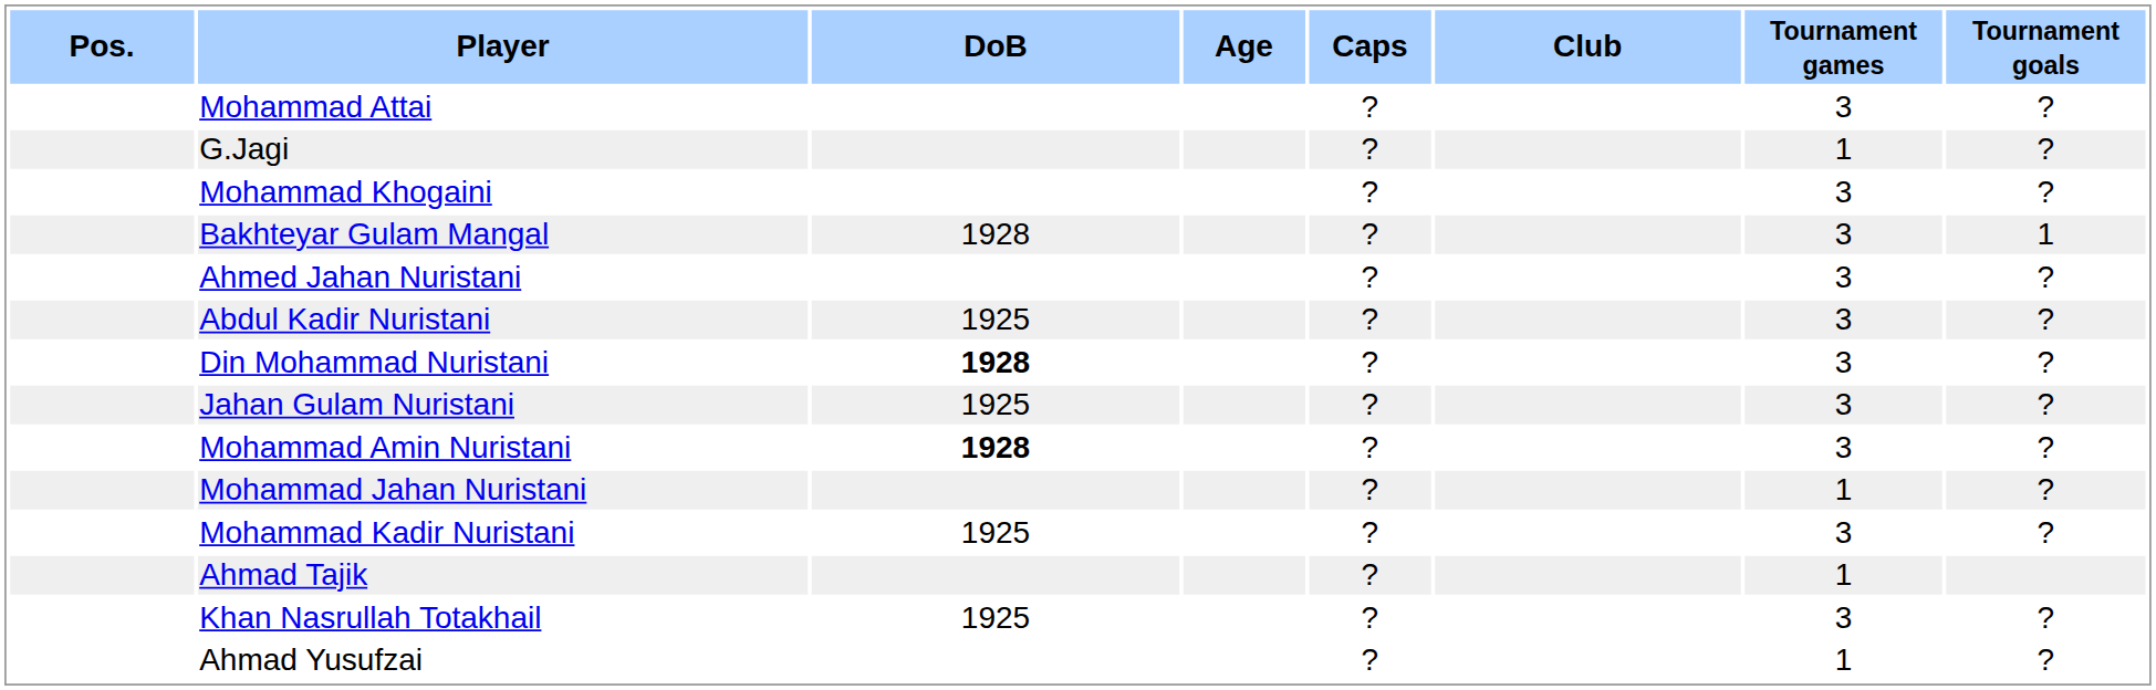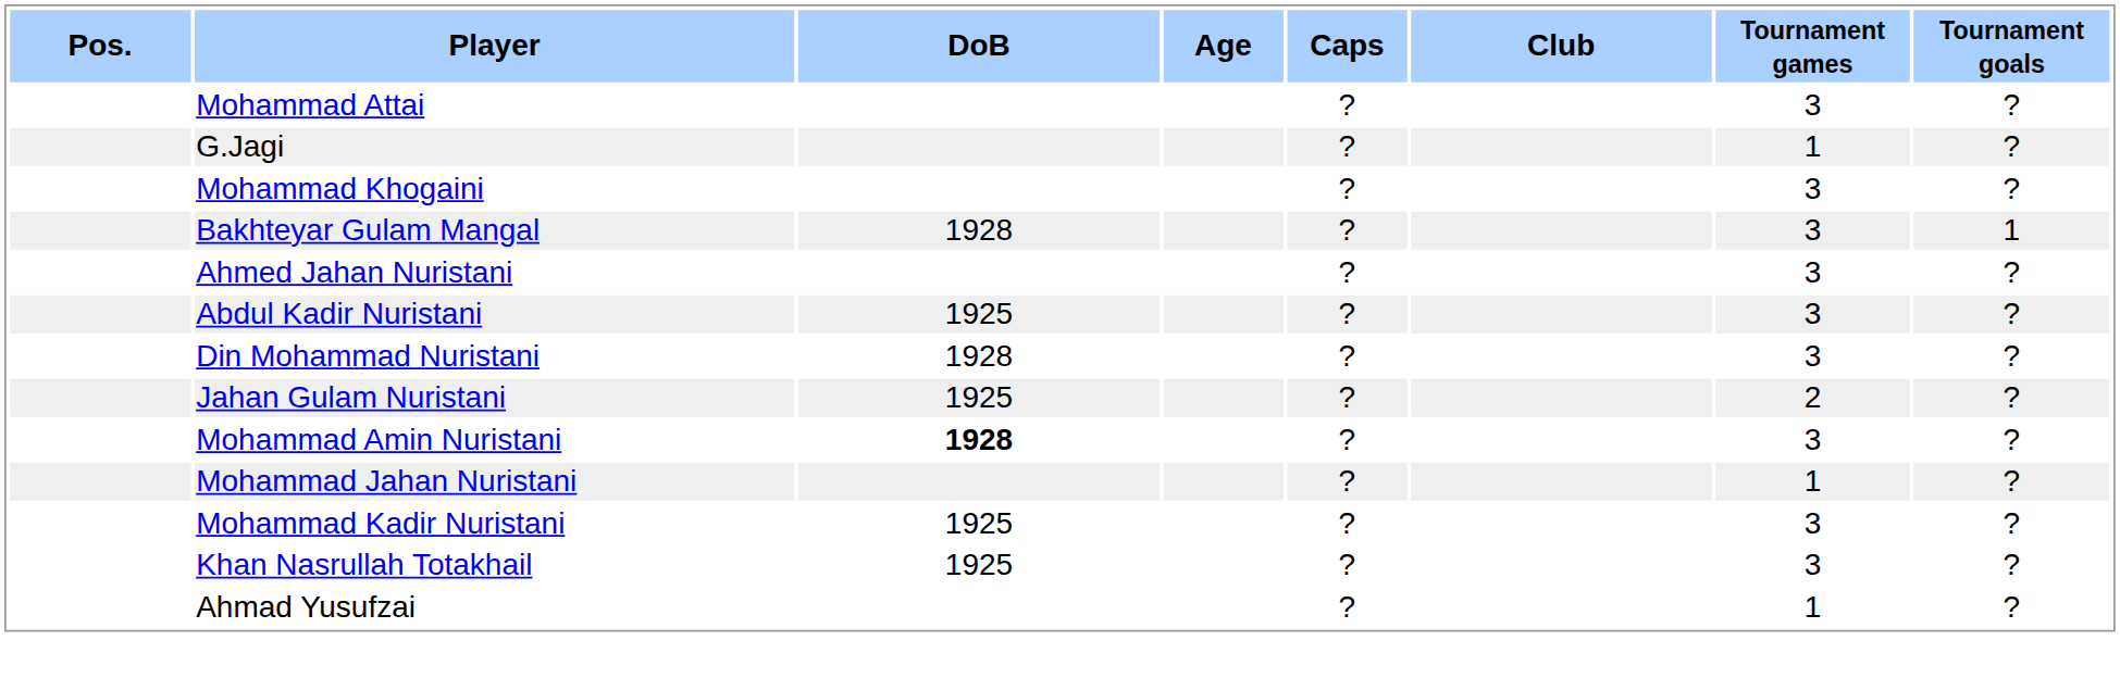Din Mohammad Nuristani | DoB: bold -> normal
Jahan Gulam Nuristani | Tournament games: 3 -> 2
- row: Ahmad Tajik | ? | 1
